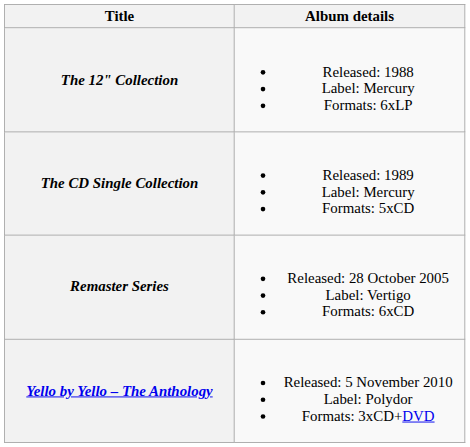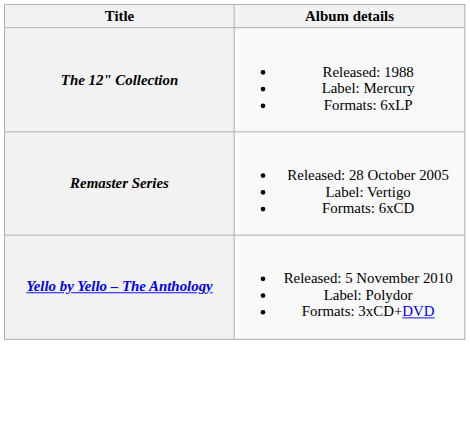- row: The CD Single Collection | Released: 1989 Label: Mercury Formats: 5xCD
